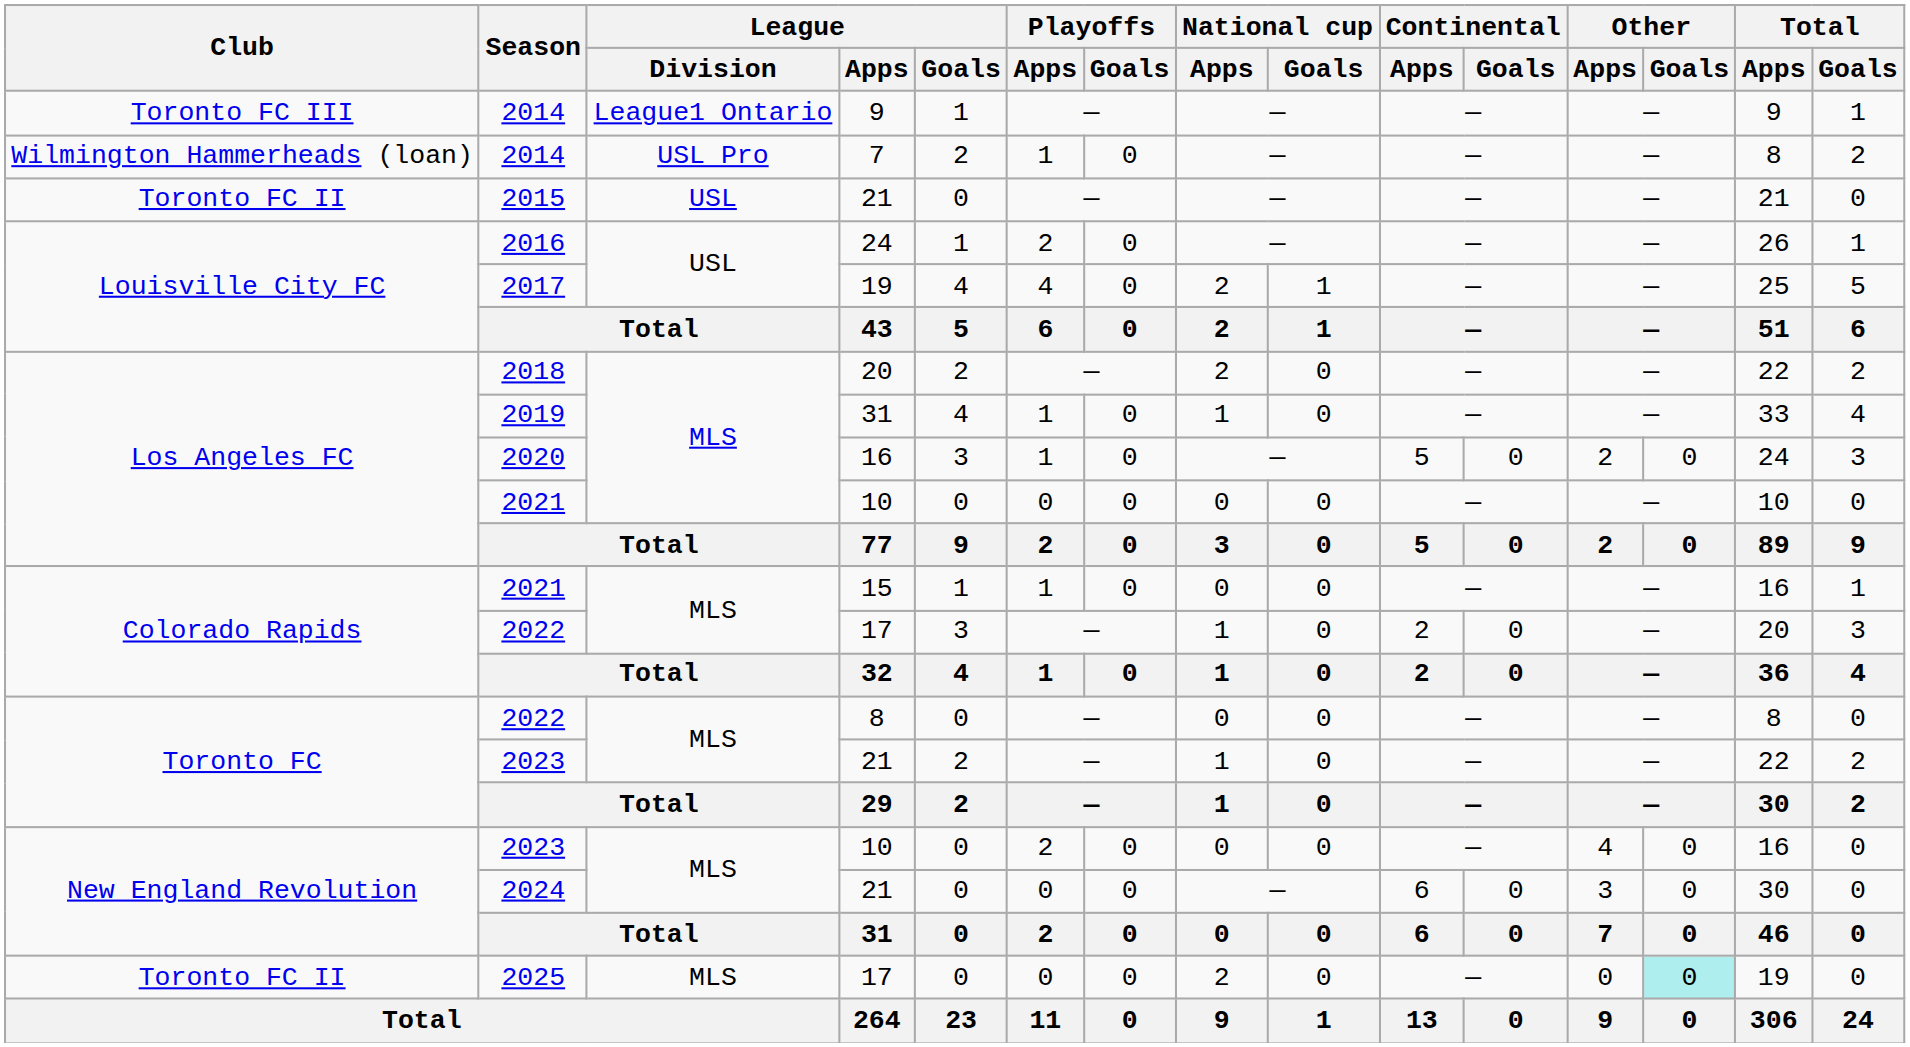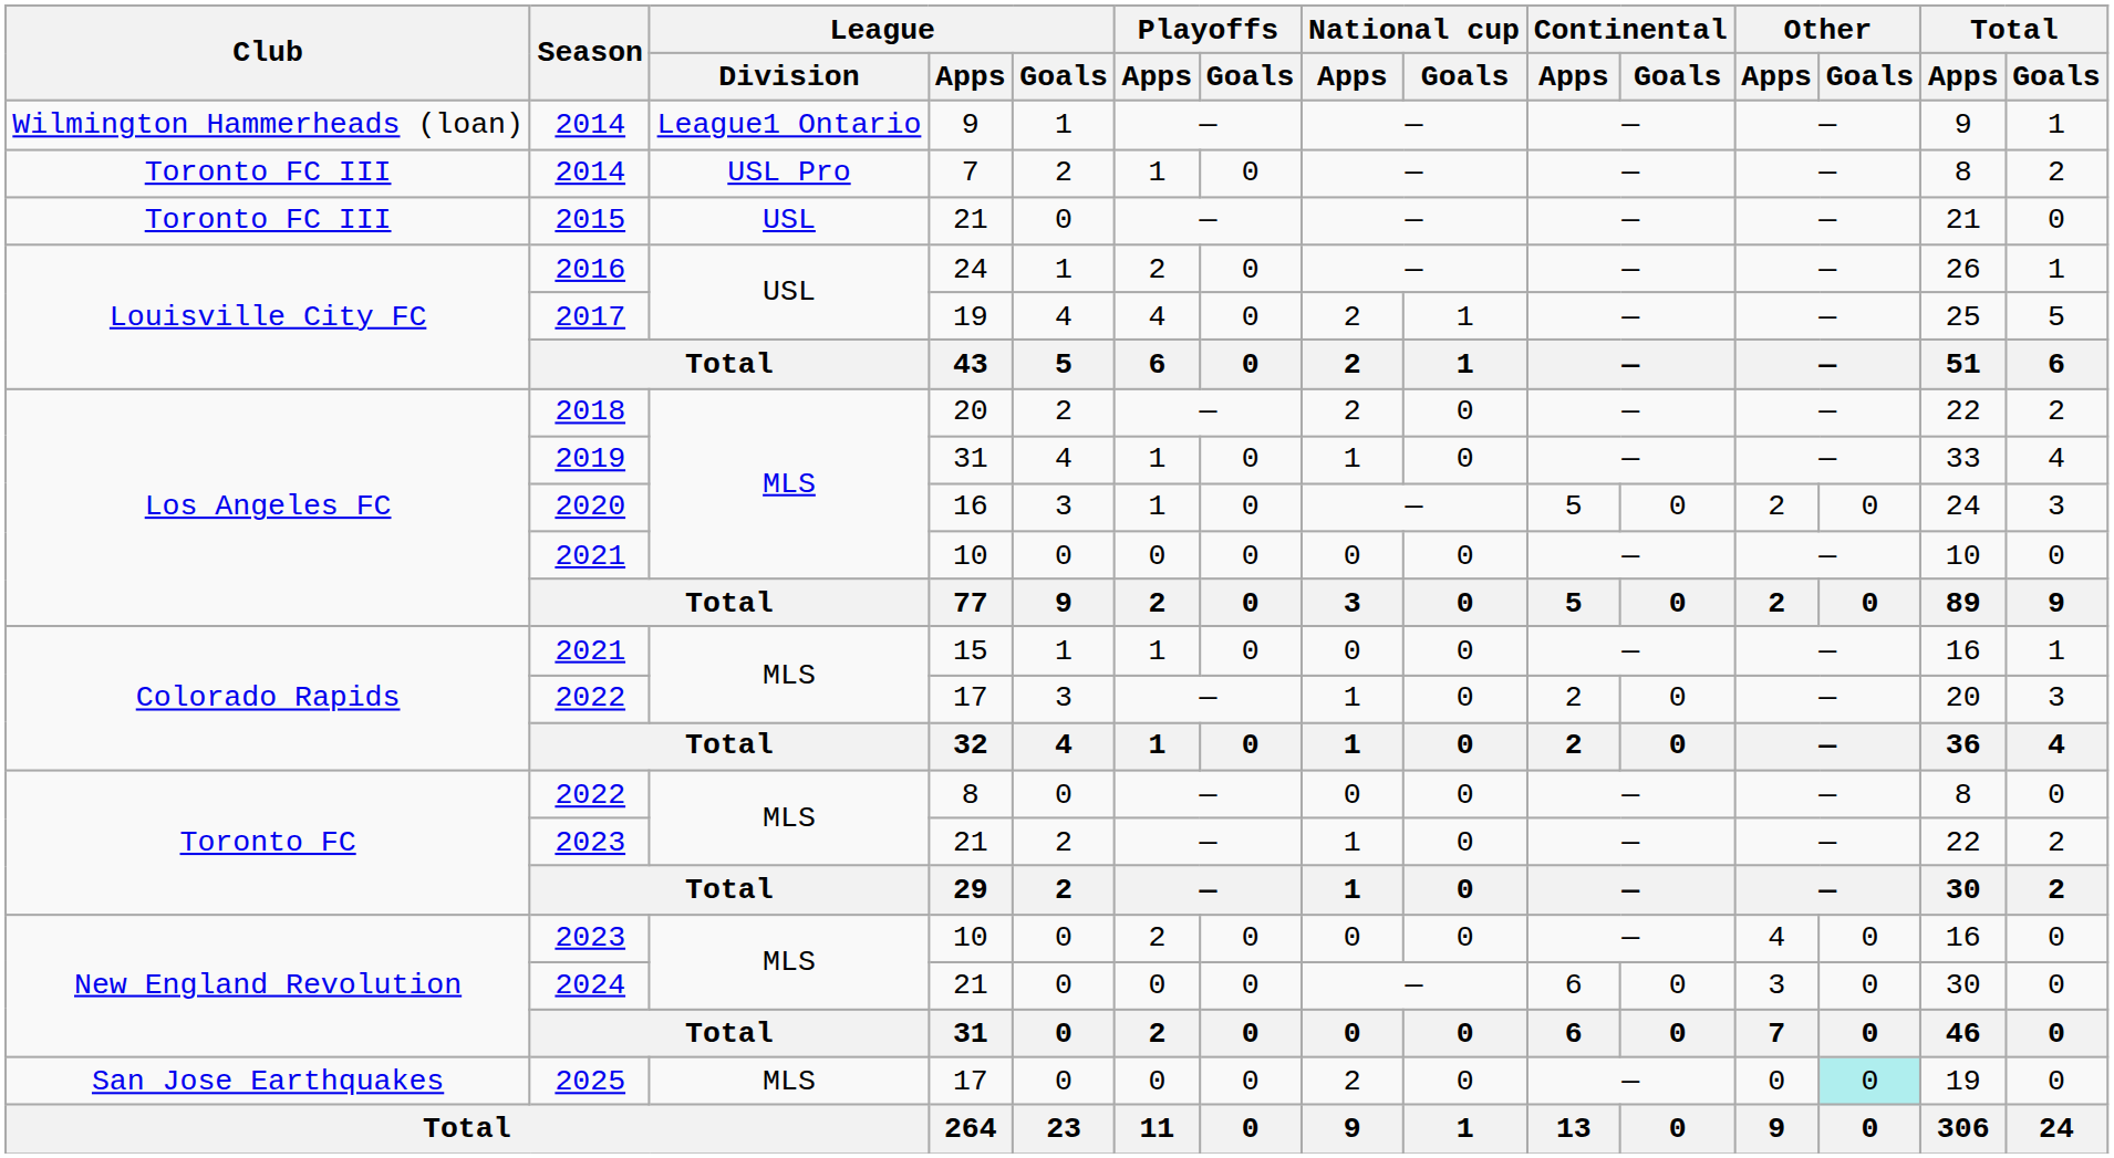2014 / 9 | Club: Toronto FC III -> Wilmington Hammerheads (loan)
2014 / 7 | Club: Wilmington Hammerheads (loan) -> Toronto FC III
2015 | Club: Toronto FC II -> Toronto FC III
2025 | Club: Toronto FC II -> San Jose Earthquakes
